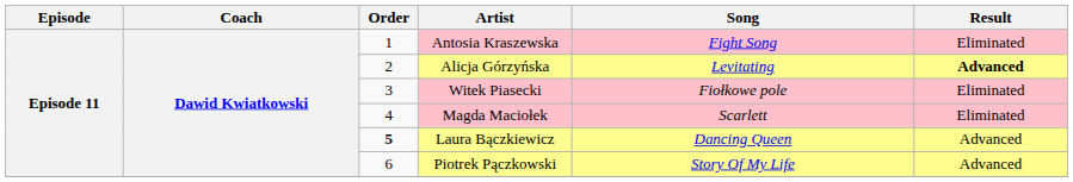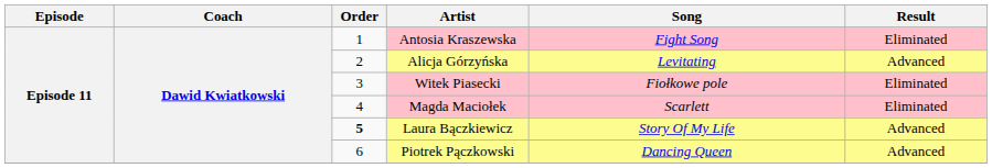Alicja Górzyńska | Result: bold -> normal
Laura Bączkiewicz | Song: Dancing Queen -> Story Of My Life
Piotrek Pączkowski | Song: Story Of My Life -> Dancing Queen
